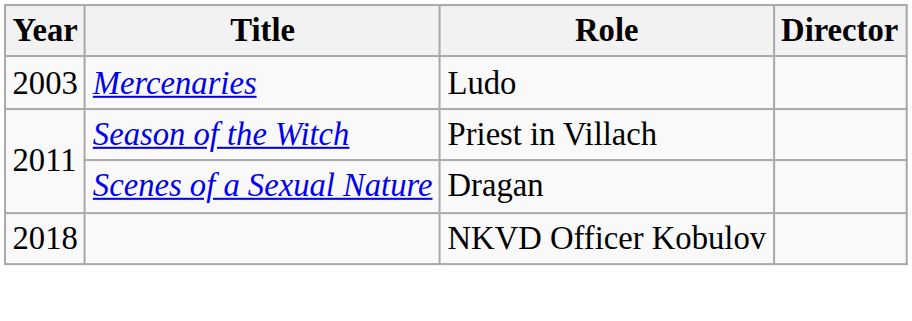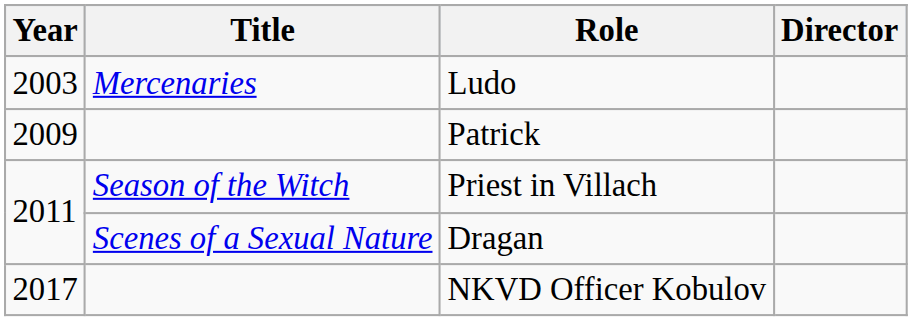+ row: 2009 | Patrick
NKVD Officer Kobulov | Year: 2018 -> 2017
